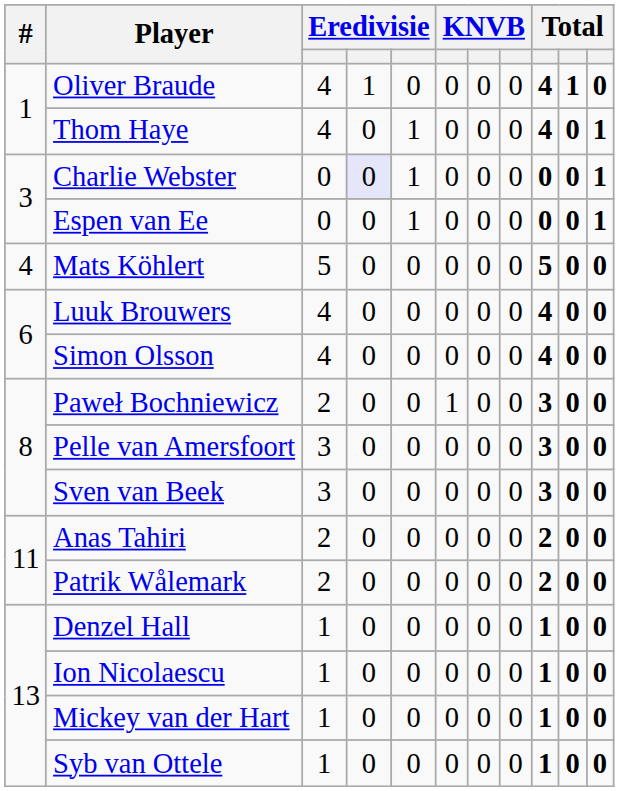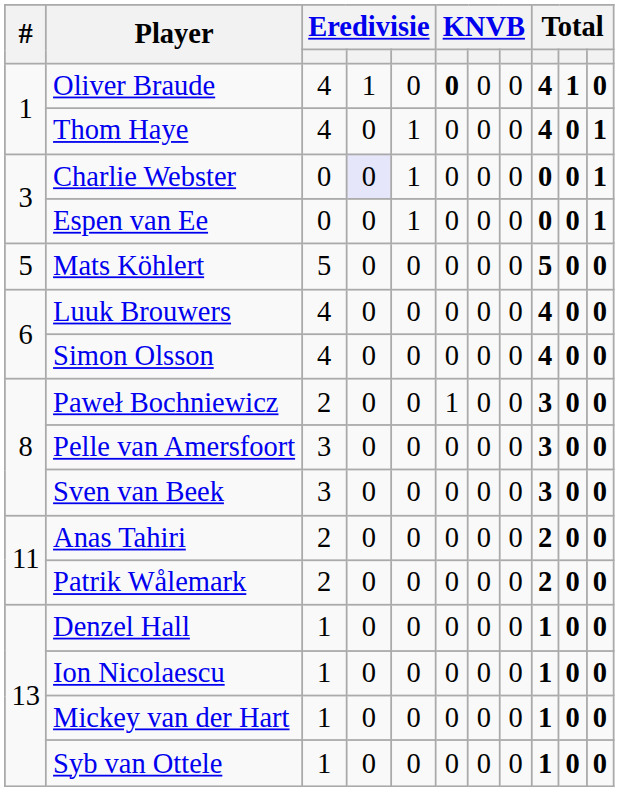Oliver Braude | column 6: normal -> bold
Mats Köhlert | #: 4 -> 5
